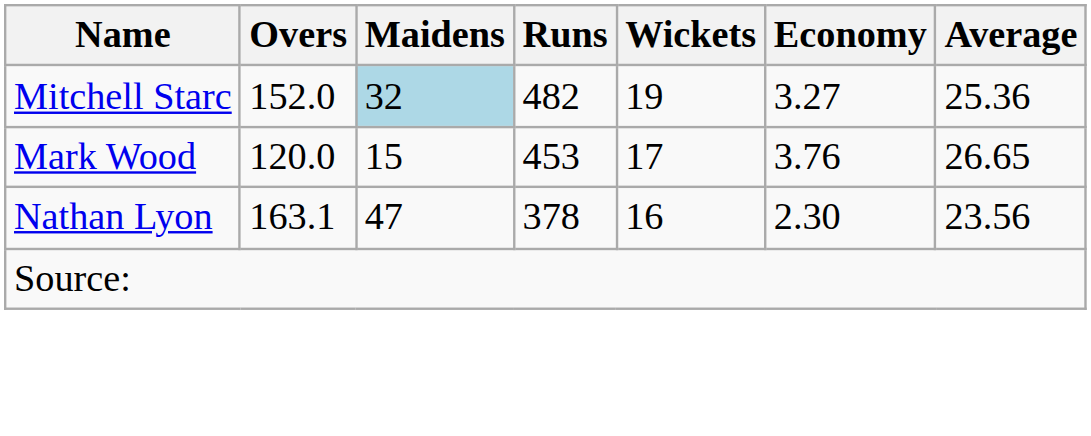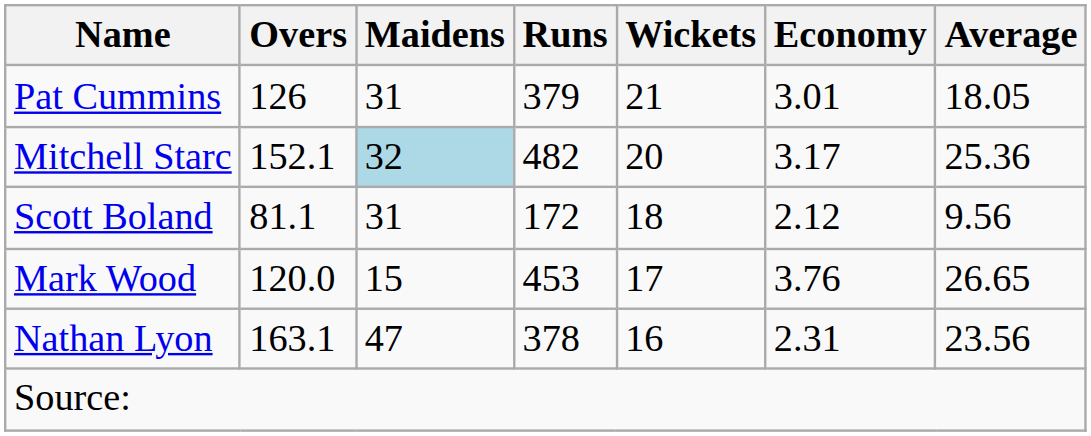+ row: Pat Cummins | 126 | 31 | 379 | 21 | 3.01 | 18.05
Mitchell Starc | Overs: 152.0 -> 152.1
Mitchell Starc | Wickets: 19 -> 20
Mitchell Starc | Economy: 3.27 -> 3.17
+ row: Scott Boland | 81.1 | 31 | 172 | 18 | 2.12 | 9.56
Nathan Lyon | Economy: 2.30 -> 2.31
